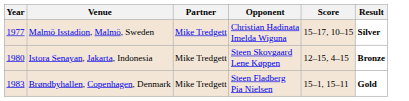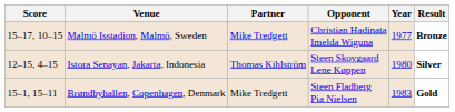columns swapped: Year <-> Score
Malmö Isstadion, Malmö, Sweden | Result: Silver -> Bronze
Istora Senayan, Jakarta, Indonesia | Partner: Mike Tredgett -> Thomas Kihlström
Istora Senayan, Jakarta, Indonesia | Result: Bronze -> Silver
